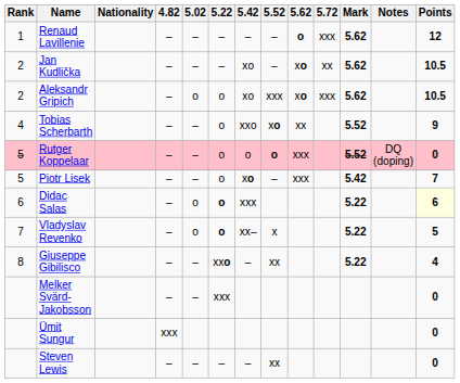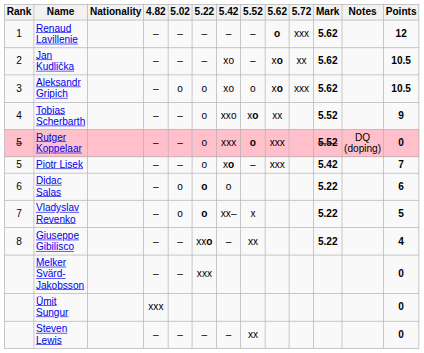Aleksandr Gripich | Rank: 2 -> 3
Aleksandr Gripich | 5.52: xxx -> o
Rutger Koppelaar | 5.42: o -> xxx
Didac Salas | 5.42: xxx -> o
Didac Salas | Points: lightyellow background -> no background
